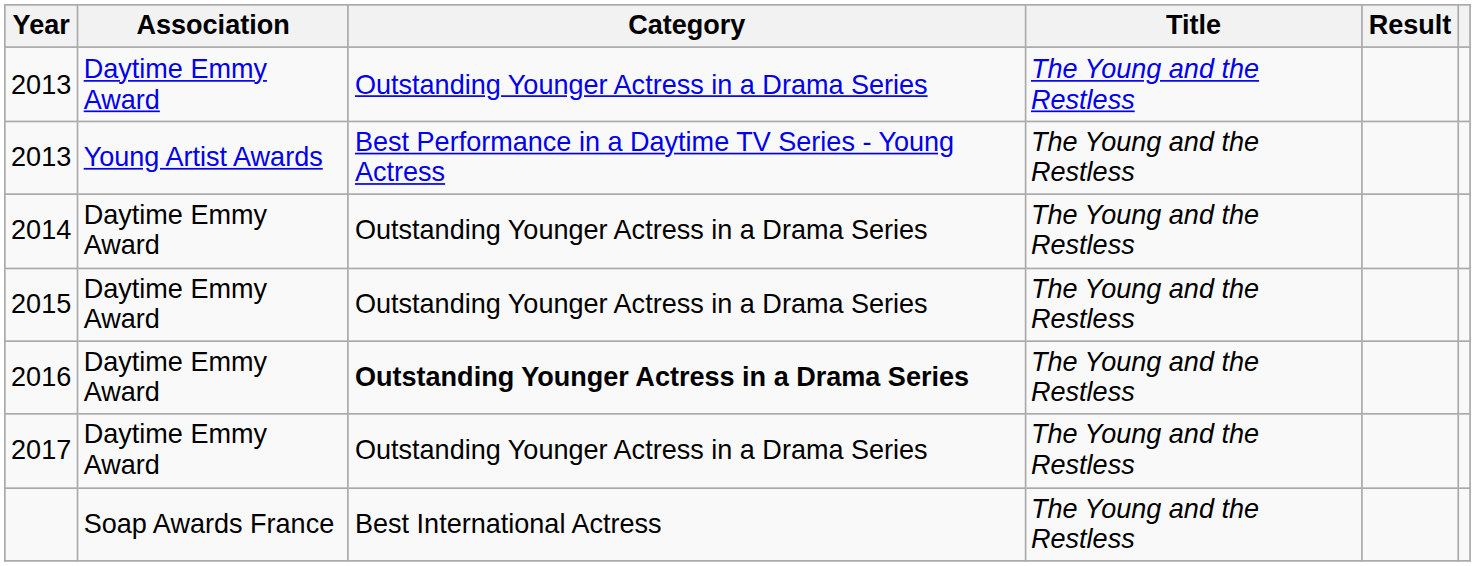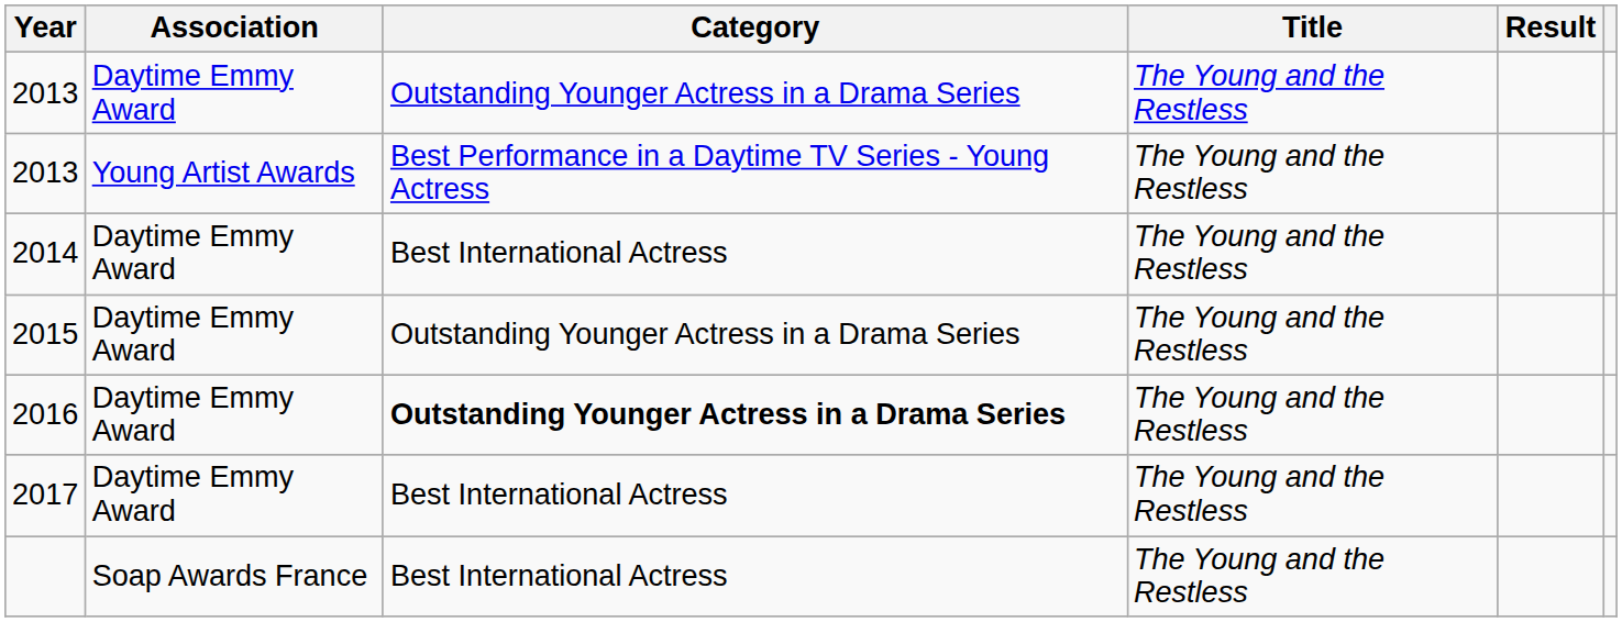2014 | Category: Outstanding Younger Actress in a Drama Series -> Best International Actress
2017 | Category: Outstanding Younger Actress in a Drama Series -> Best International Actress
